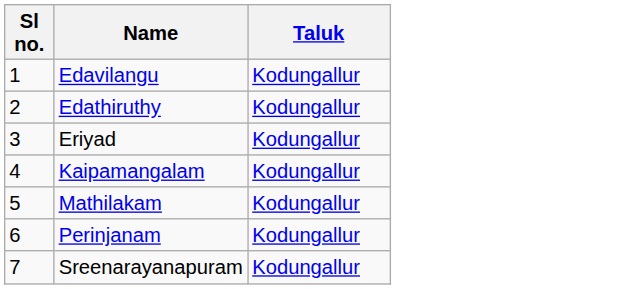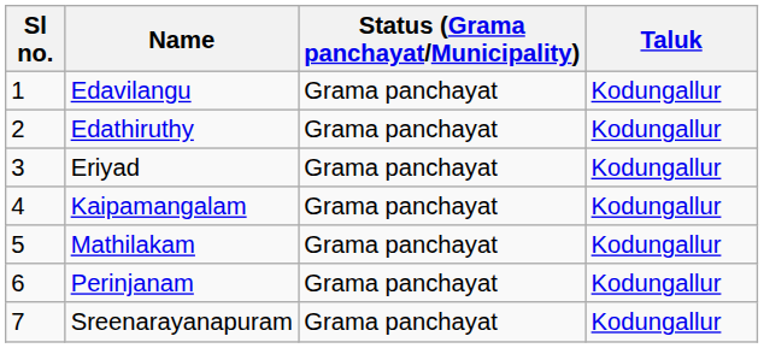+ column: Status (Grama panchayat/Municipality) | Grama panchayat | Grama panchayat | Grama panchayat | Grama panchayat | Grama panchayat | Grama panchayat | Grama panchayat
